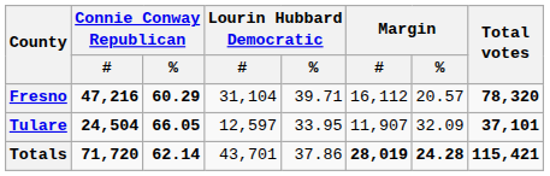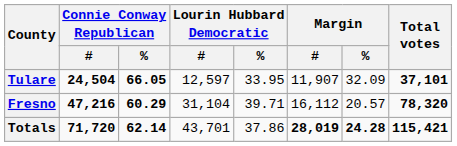rows swapped: Fresno <-> Tulare
